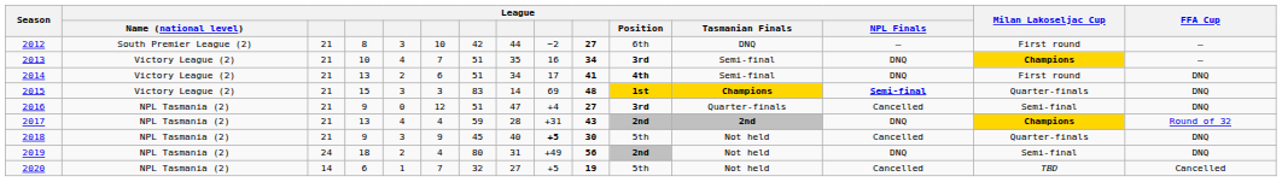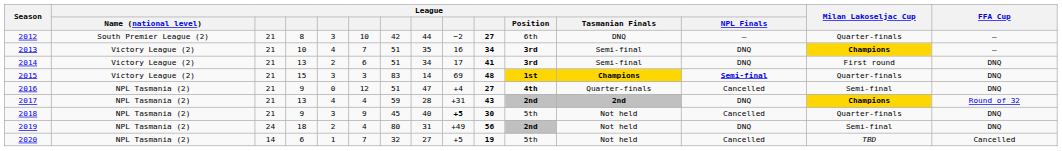2012 | Milan Lakoseljac Cup: First round -> Quarter-finals
2014 | League / Position: 4th -> 3rd
2016 | League / Position: 3rd -> 4th
